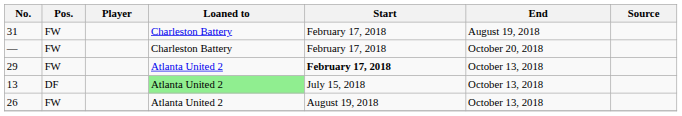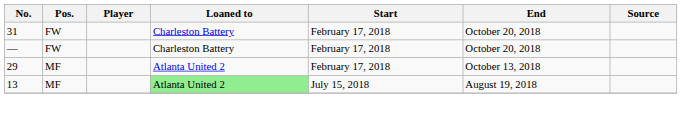31 | End: August 19, 2018 -> October 20, 2018
29 | Pos.: FW -> MF
29 | Start: bold -> normal
13 | Pos.: DF -> MF
13 | End: October 13, 2018 -> August 19, 2018
- row: 26 | FW | Atlanta United 2 | August 19, 2018 | October 13, 2018
